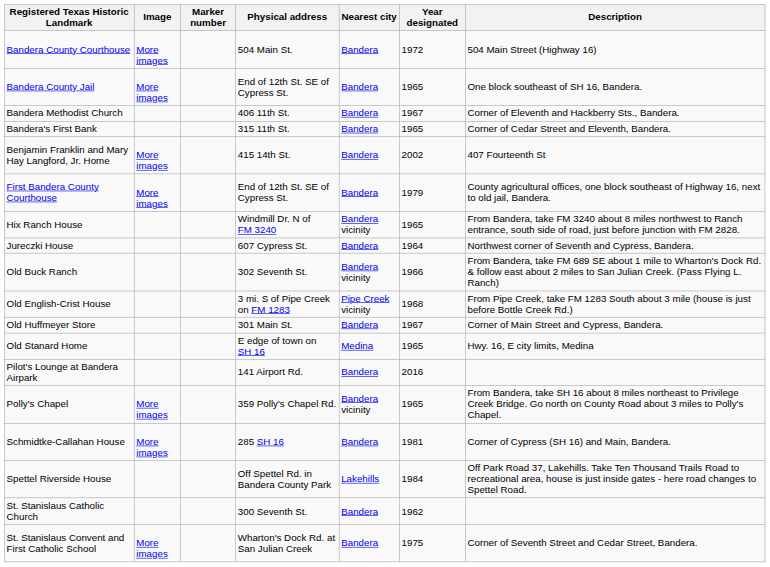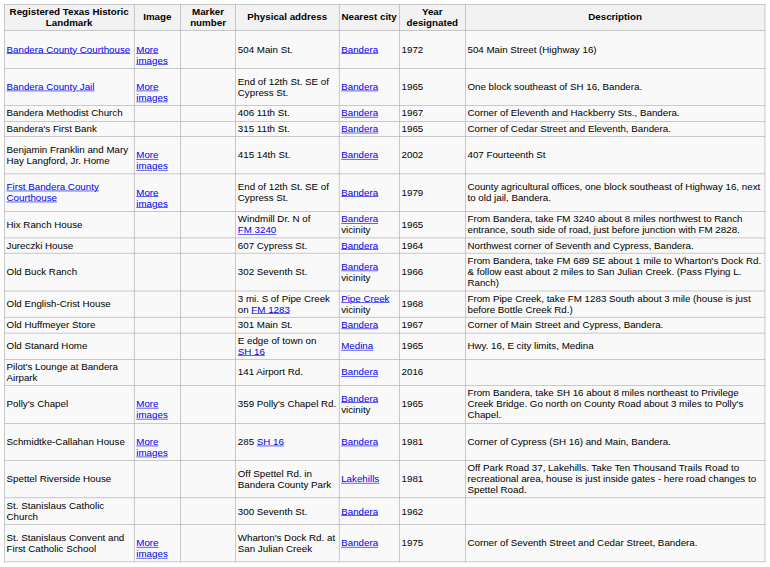Spettel Riverside House | Year designated: 1984 -> 1981
